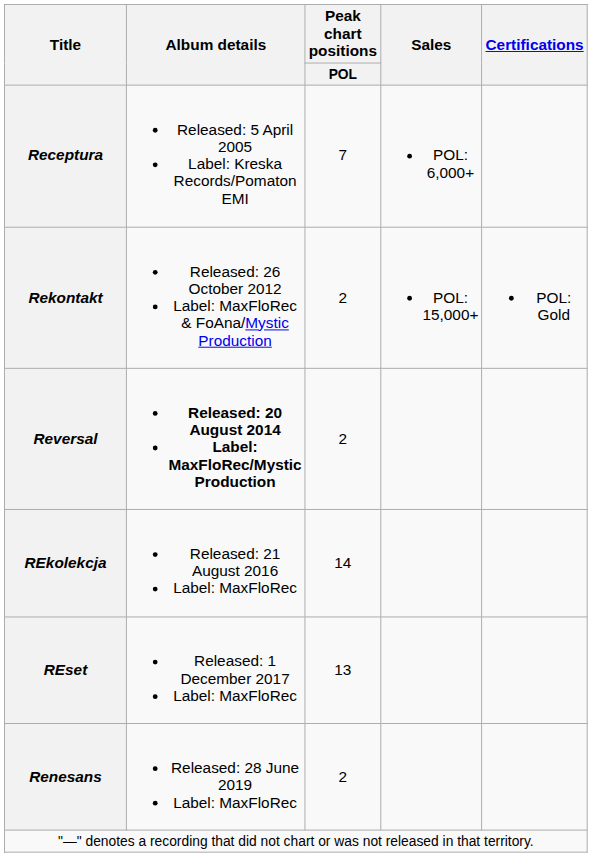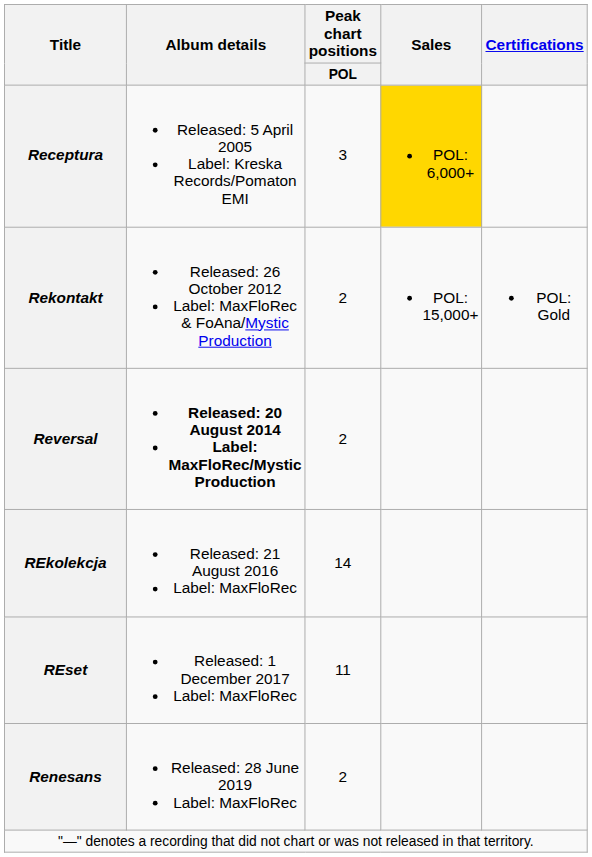Receptura | Peak chart positions / POL: 7 -> 3
Receptura | Sales: no background -> gold background
REset | Peak chart positions / POL: 13 -> 11
